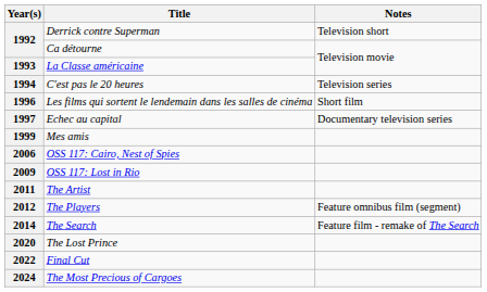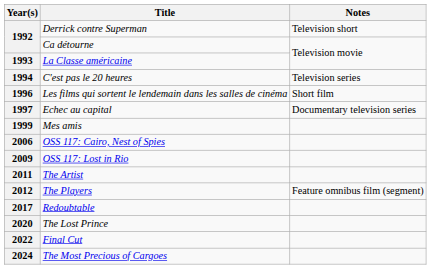- row: 2014 | The Search | Feature film - remake of The Search
+ row: 2017 | Redoubtable
